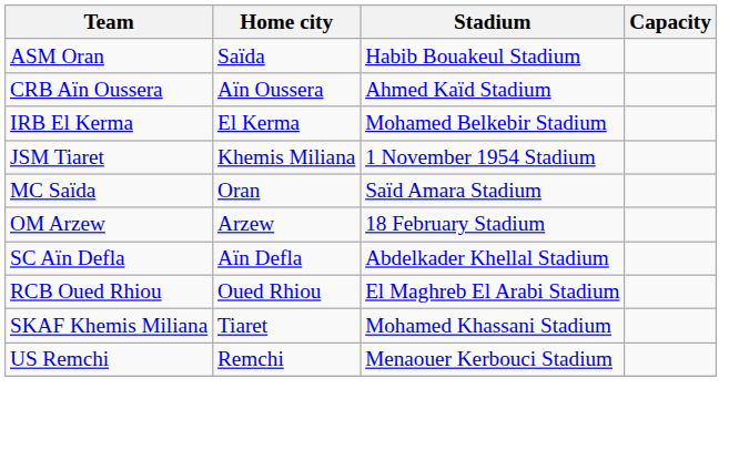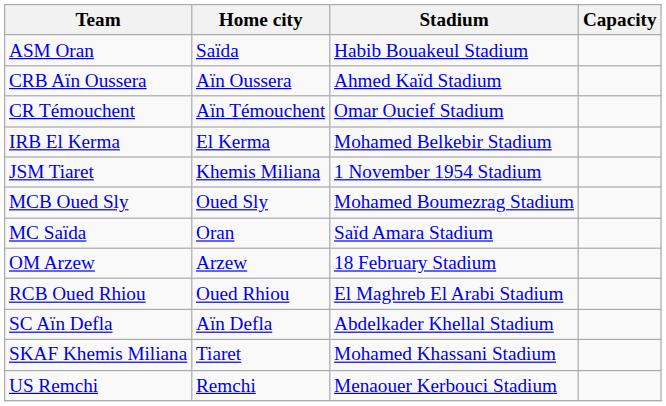+ row: CR Témouchent | Aïn Témouchent | Omar Oucief Stadium
+ row: MCB Oued Sly | Oued Sly | Mohamed Boumezrag Stadium
rows swapped: RCB Oued Rhiou <-> SC Aïn Defla
